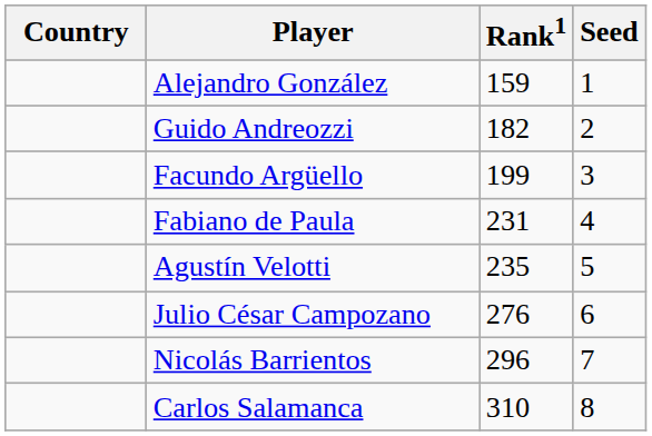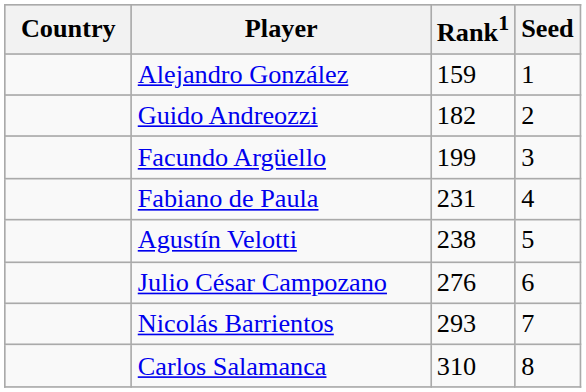Agustín Velotti | Rank1: 235 -> 238
Nicolás Barrientos | Rank1: 296 -> 293
